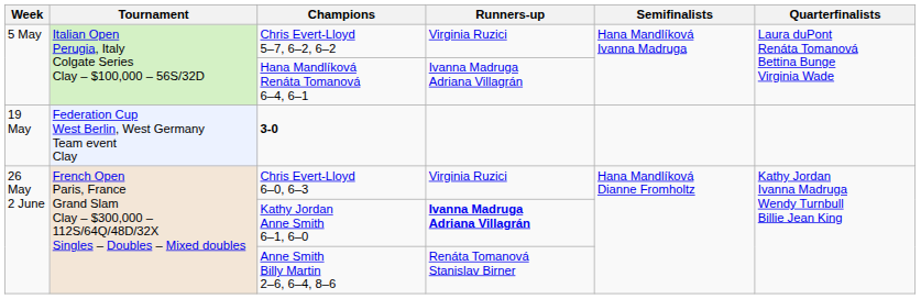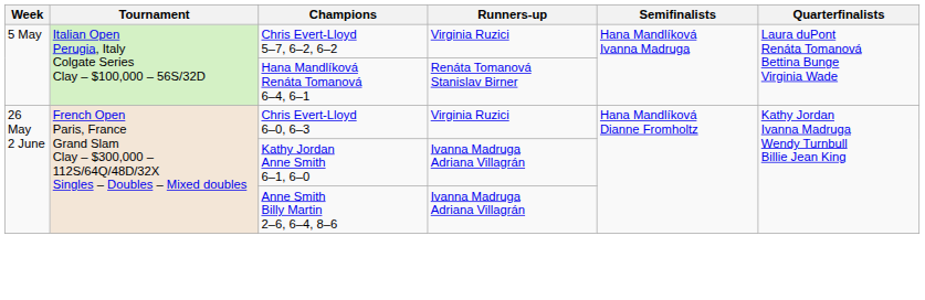Hana Mandlíková Renáta Tomanová 6–4, 6–1 | Runners-up: Ivanna Madruga Adriana Villagrán -> Renáta Tomanová Stanislav Birner
- row: 19 May | Federation Cup West Berlin, West Germany Team event Clay | 3-0
Kathy Jordan Anne Smith 6–1, 6–0 | Runners-up: bold -> normal
Anne Smith Billy Martin 2–6, 6–4, 8–6 | Runners-up: Renáta Tomanová Stanislav Birner -> Ivanna Madruga Adriana Villagrán
